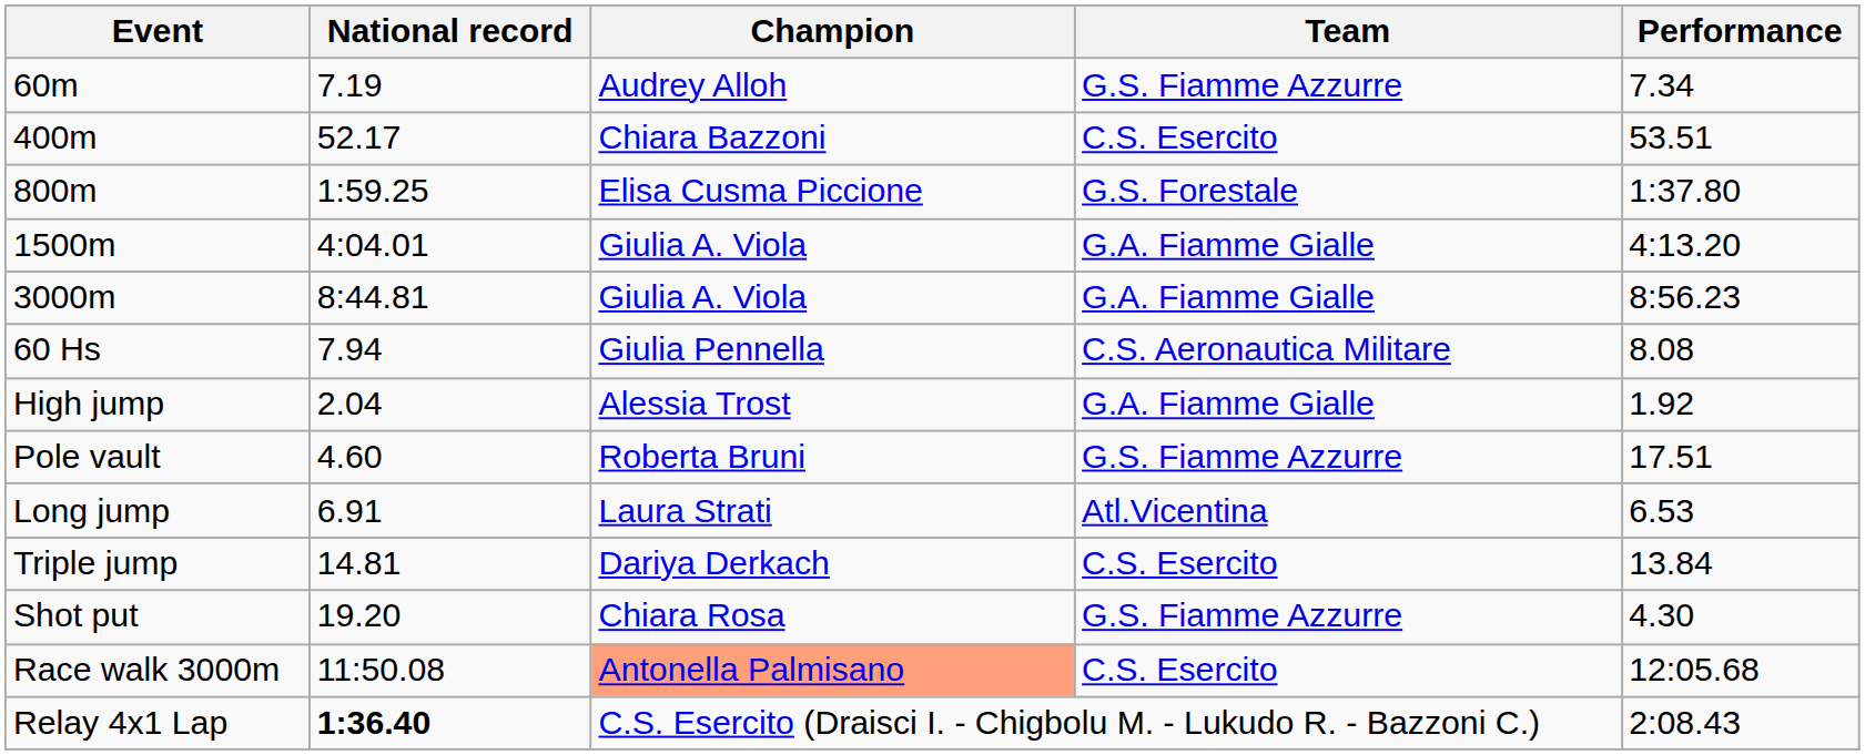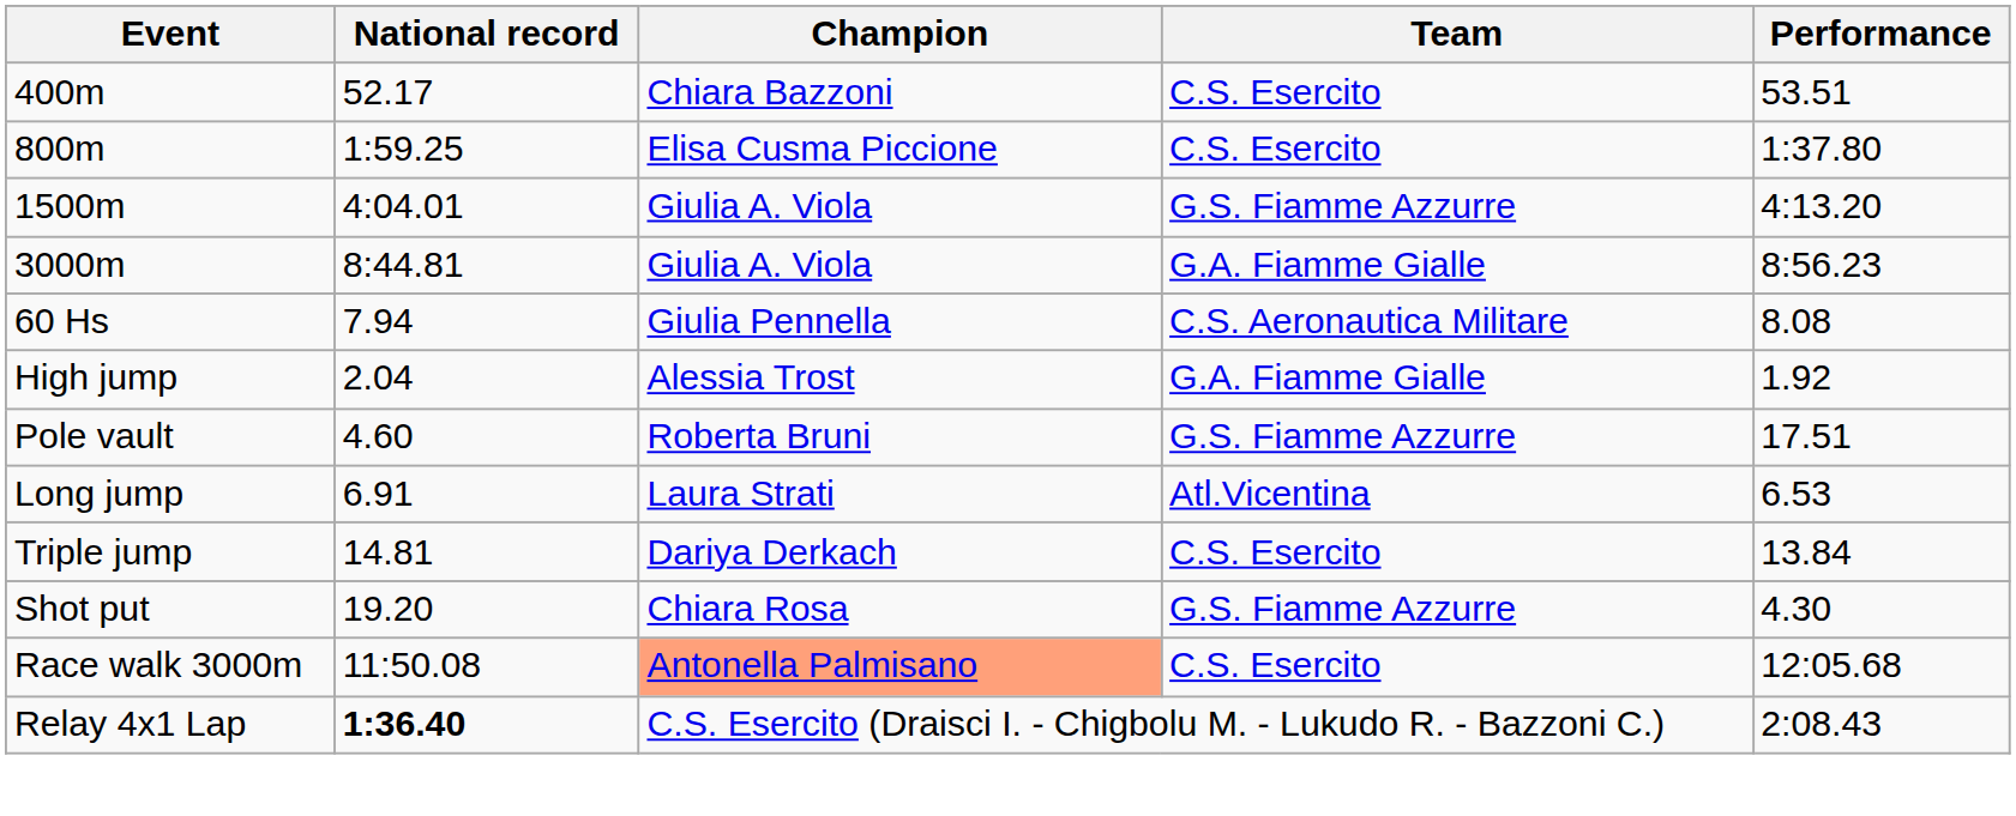- row: 60m | 7.19 | Audrey Alloh | G.S. Fiamme Azzurre | 7.34
800m | Team: G.S. Forestale -> C.S. Esercito
1500m | Team: G.A. Fiamme Gialle -> G.S. Fiamme Azzurre
